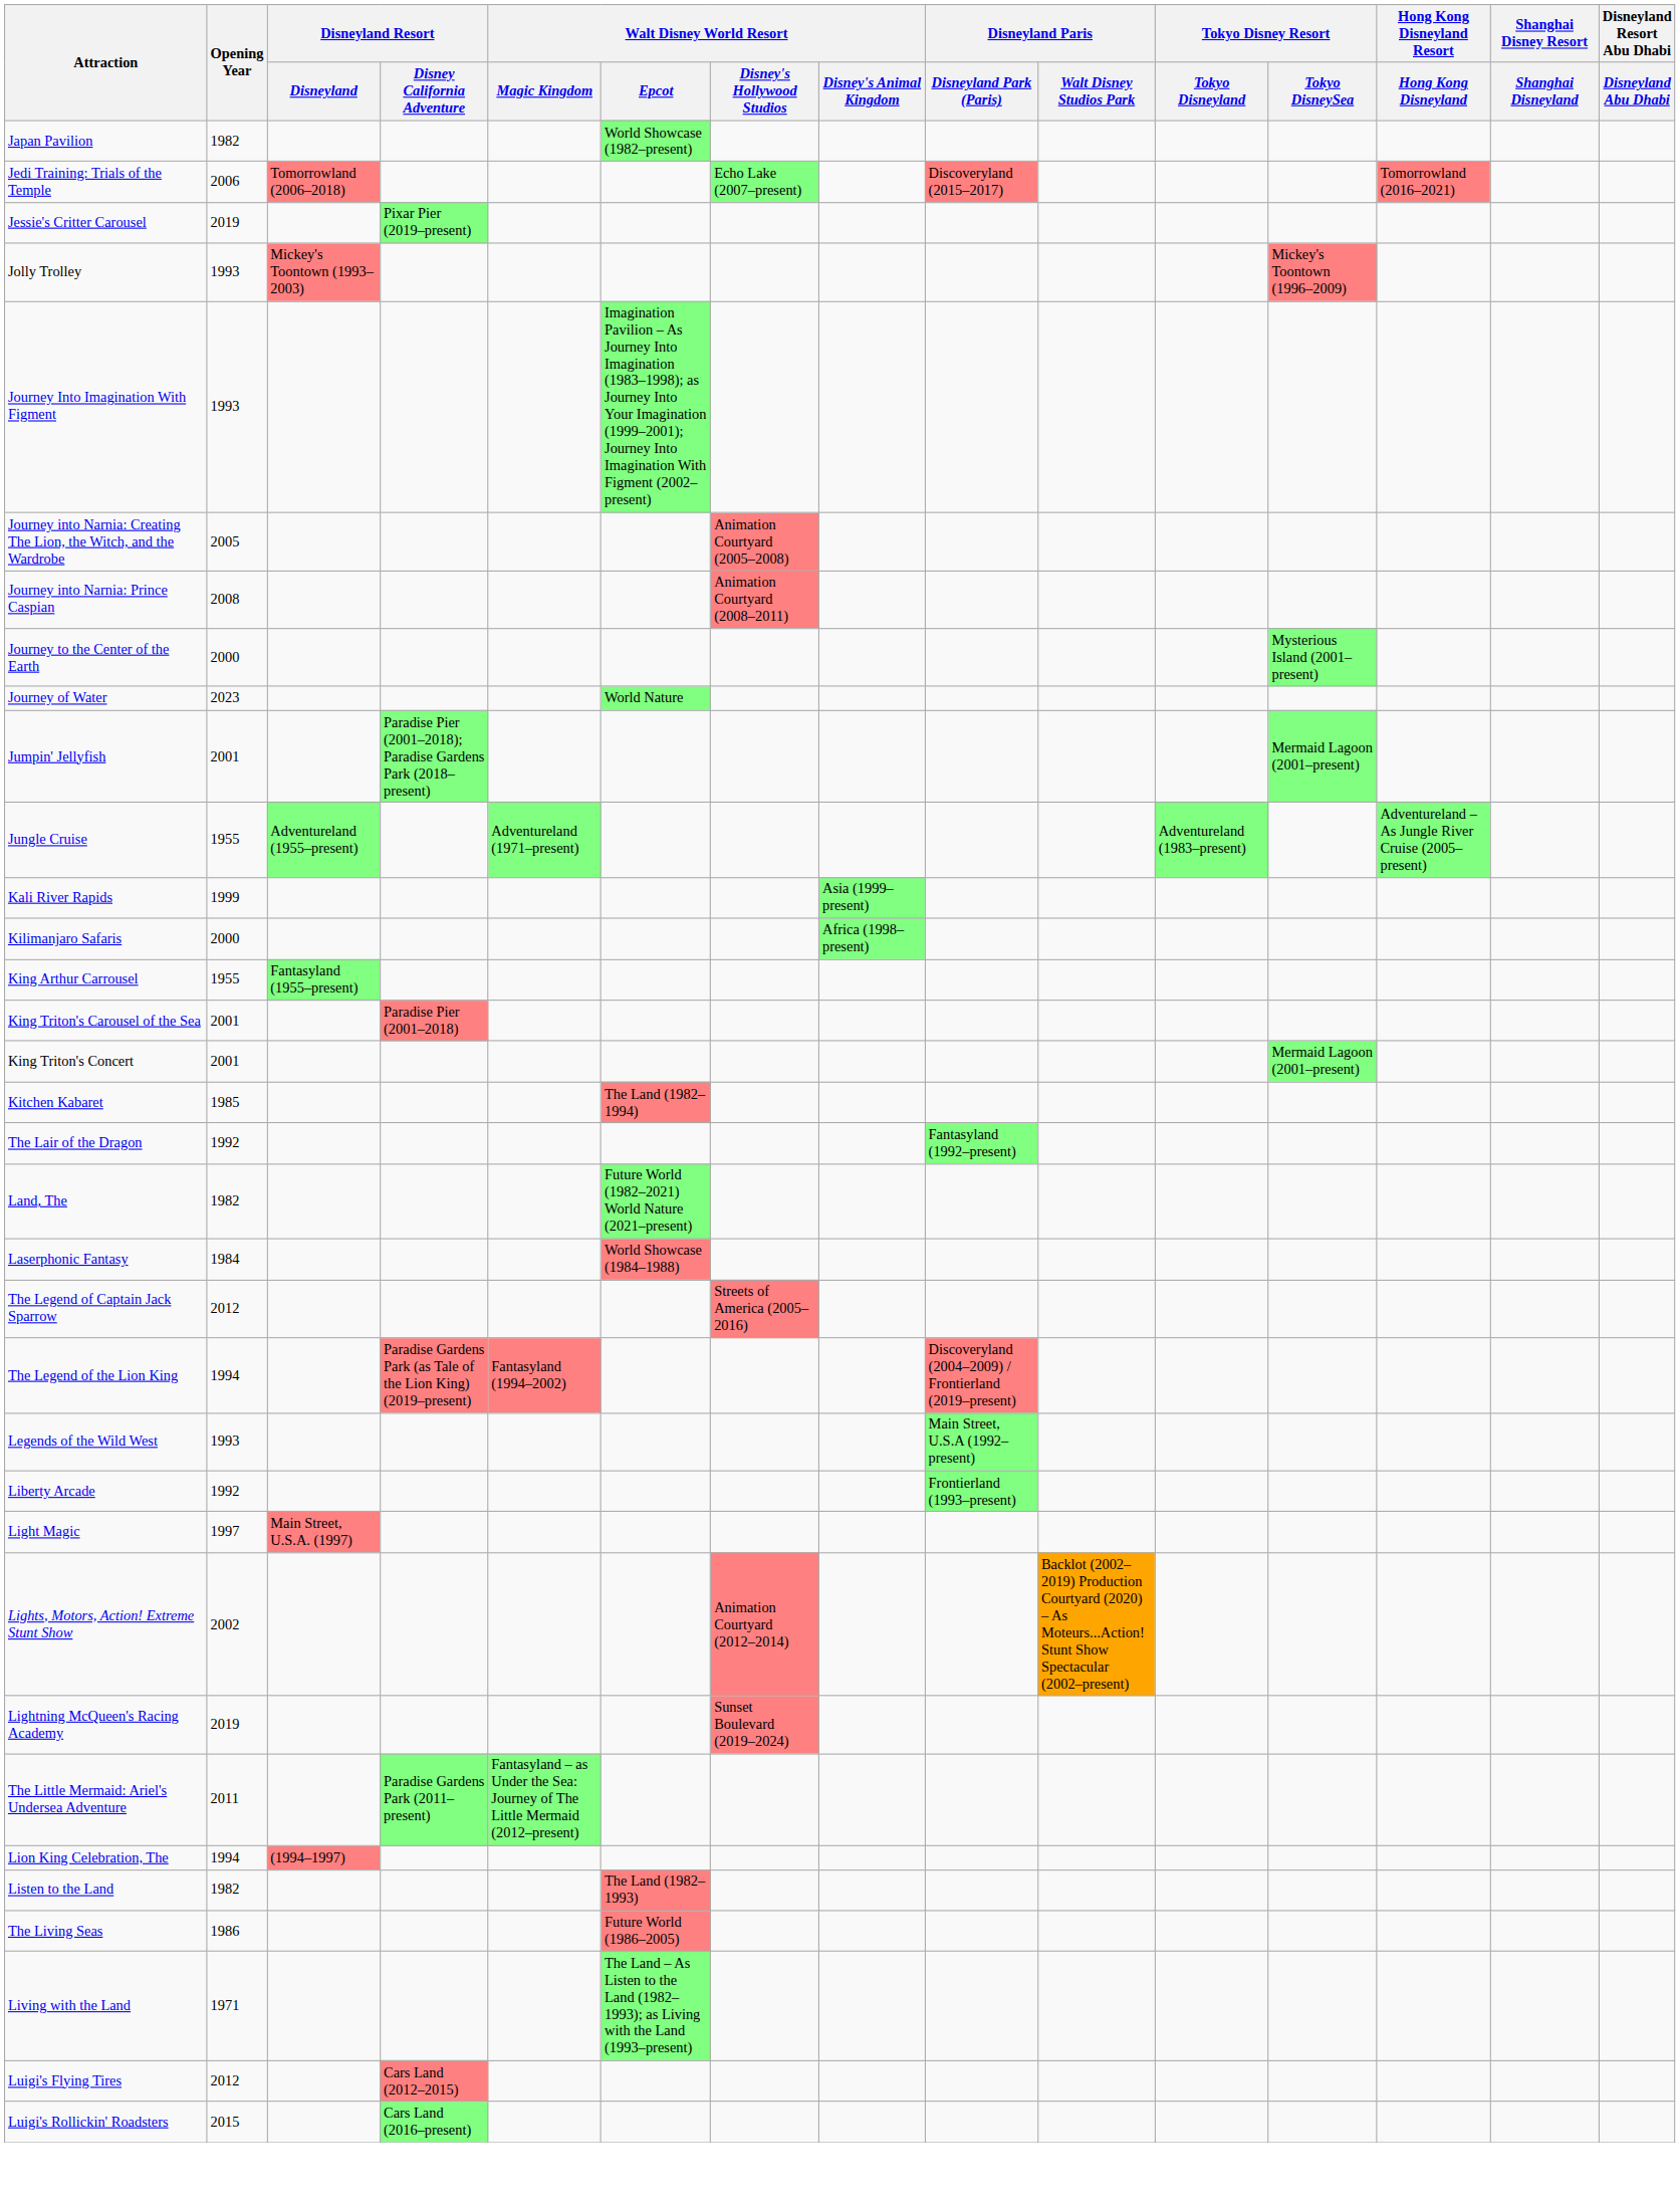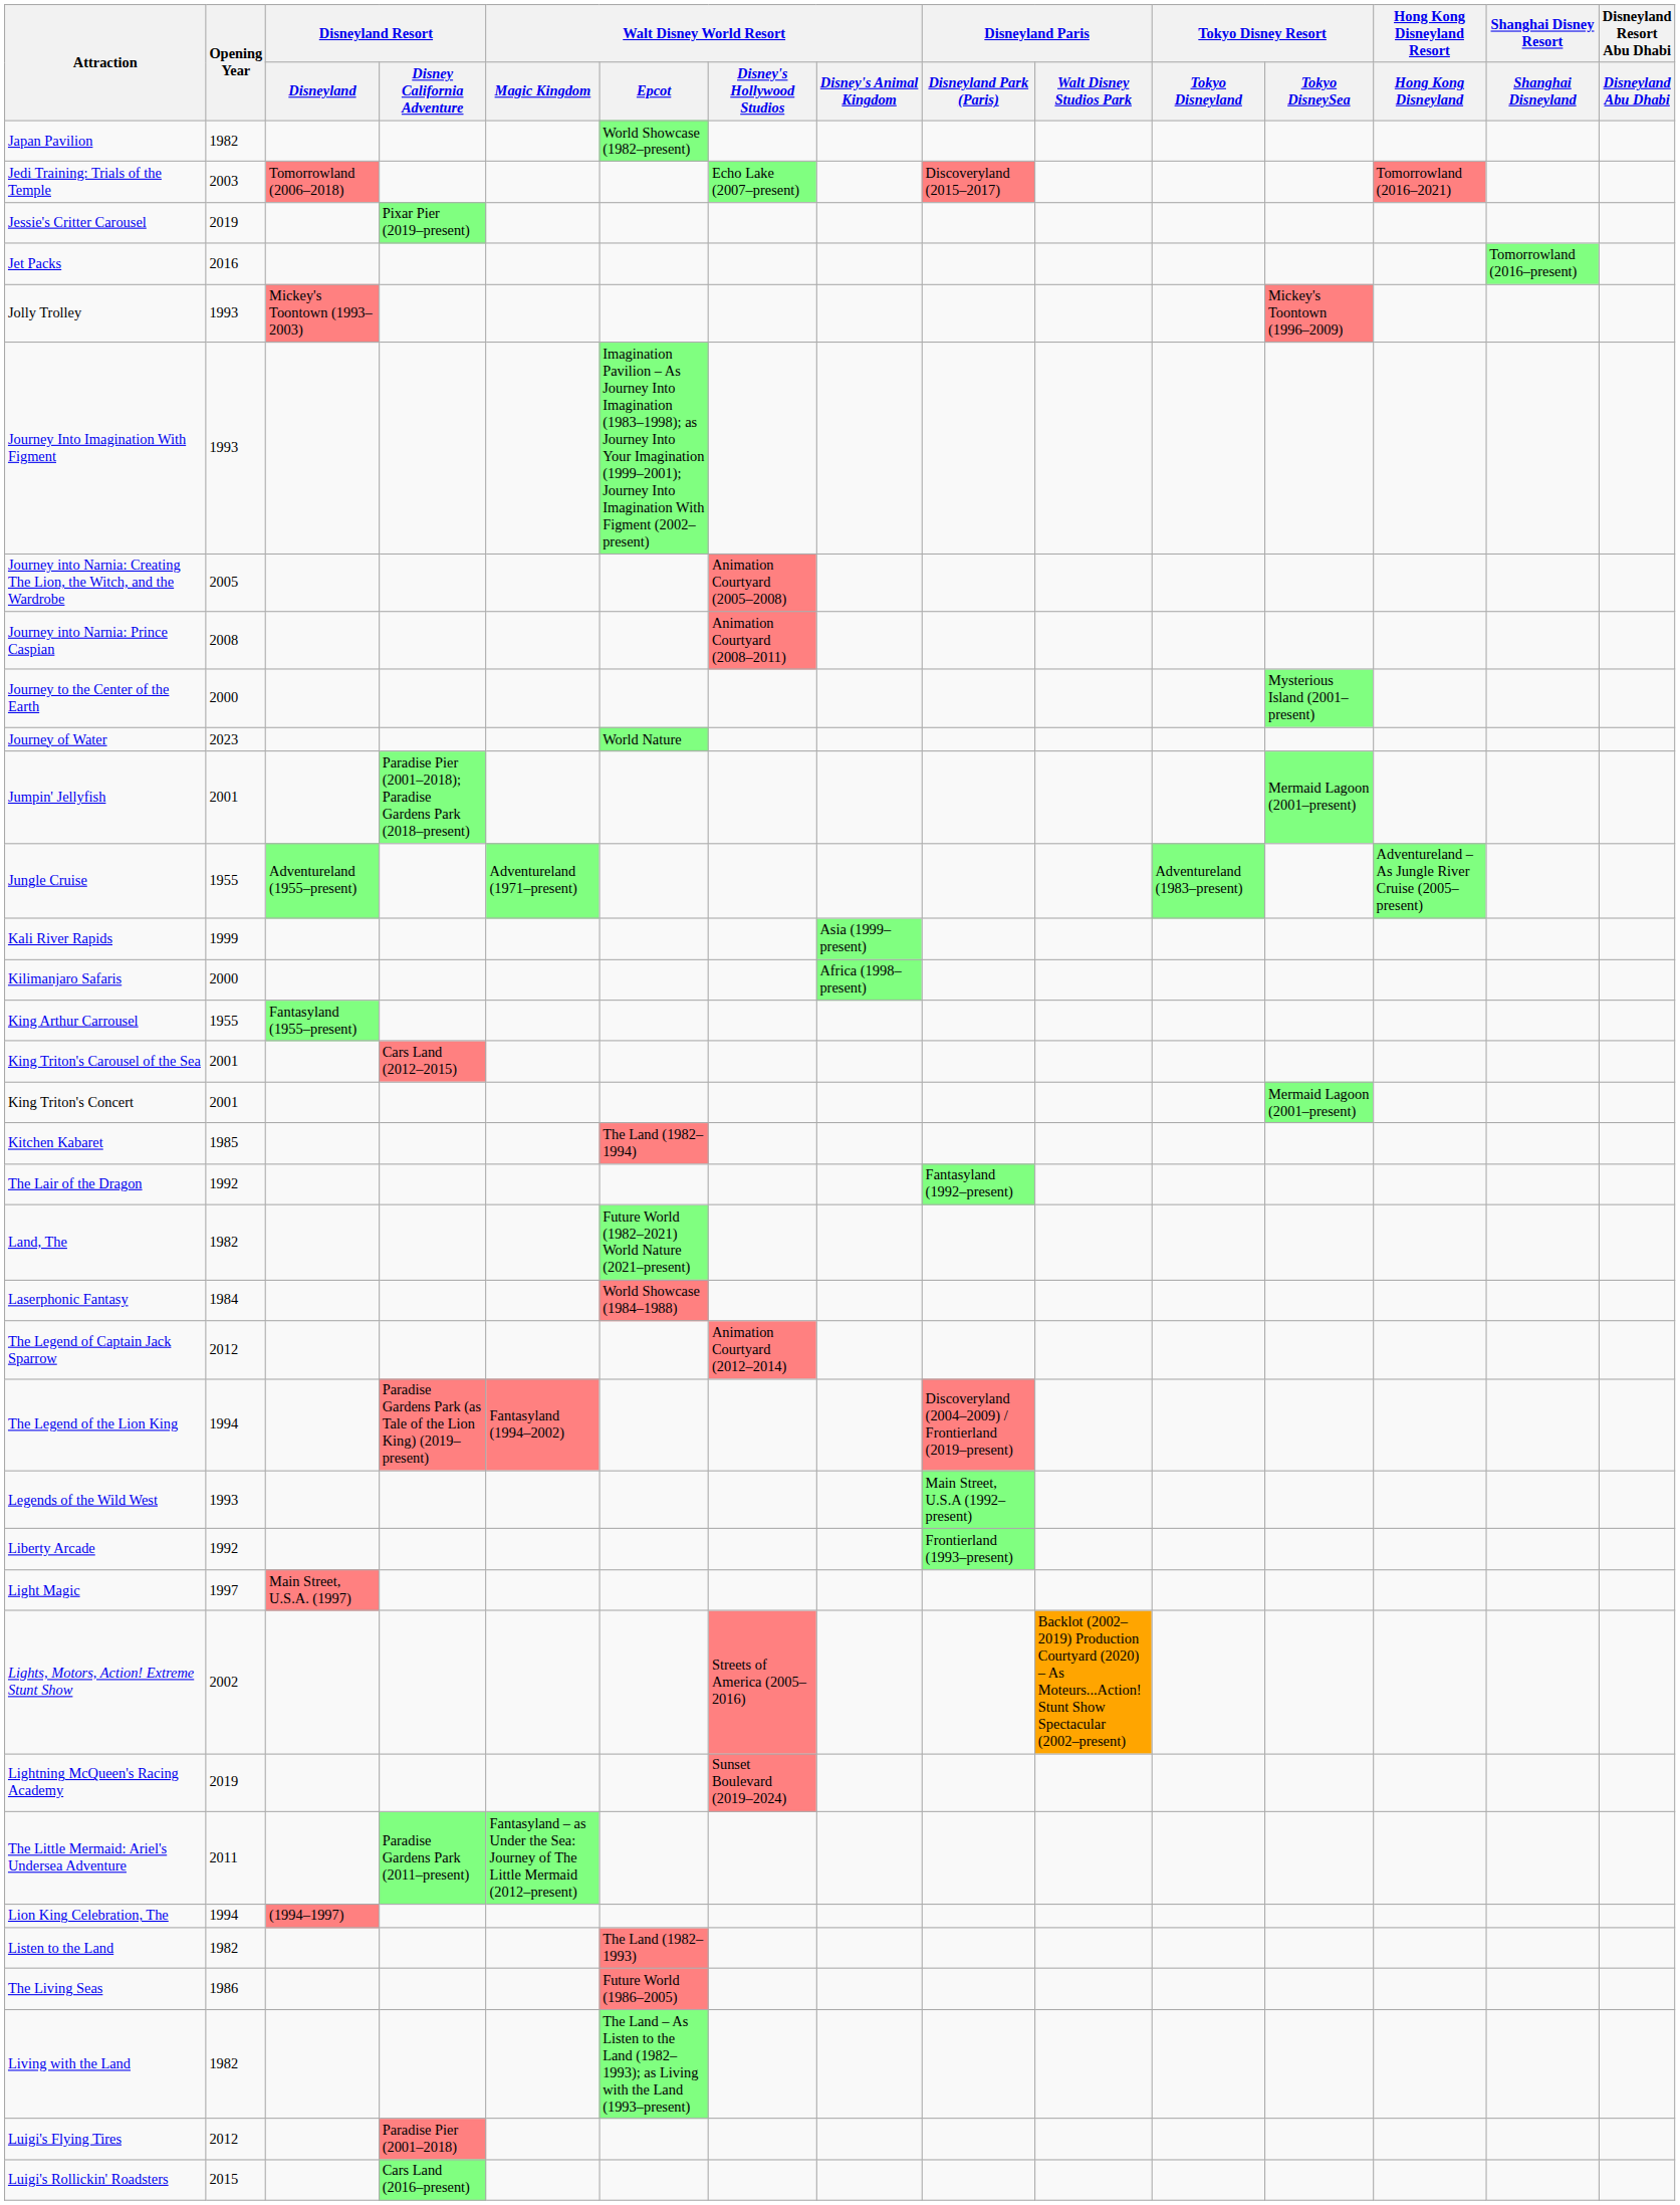Jedi Training: Trials of the Temple | Opening Year: 2006 -> 2003
+ row: Jet Packs | 2016 | Tomorrowland (2016–present)
King Triton's Carousel of the Sea | Disneyland Resort / Disney California Adventure: Paradise Pier (2001–2018) -> Cars Land (2012–2015)
The Legend of Captain Jack Sparrow | Walt Disney World Resort / Disney's Hollywood Studios: Streets of America (2005–2016) -> Animation Courtyard (2012–2014)
Lights, Motors, Action! Extreme Stunt Show | Walt Disney World Resort / Disney's Hollywood Studios: Animation Courtyard (2012–2014) -> Streets of America (2005–2016)
Living with the Land | Opening Year: 1971 -> 1982
Luigi's Flying Tires | Disneyland Resort / Disney California Adventure: Cars Land (2012–2015) -> Paradise Pier (2001–2018)
